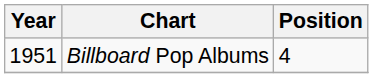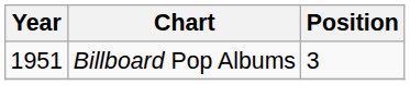Billboard Pop Albums | Position: 4 -> 3
